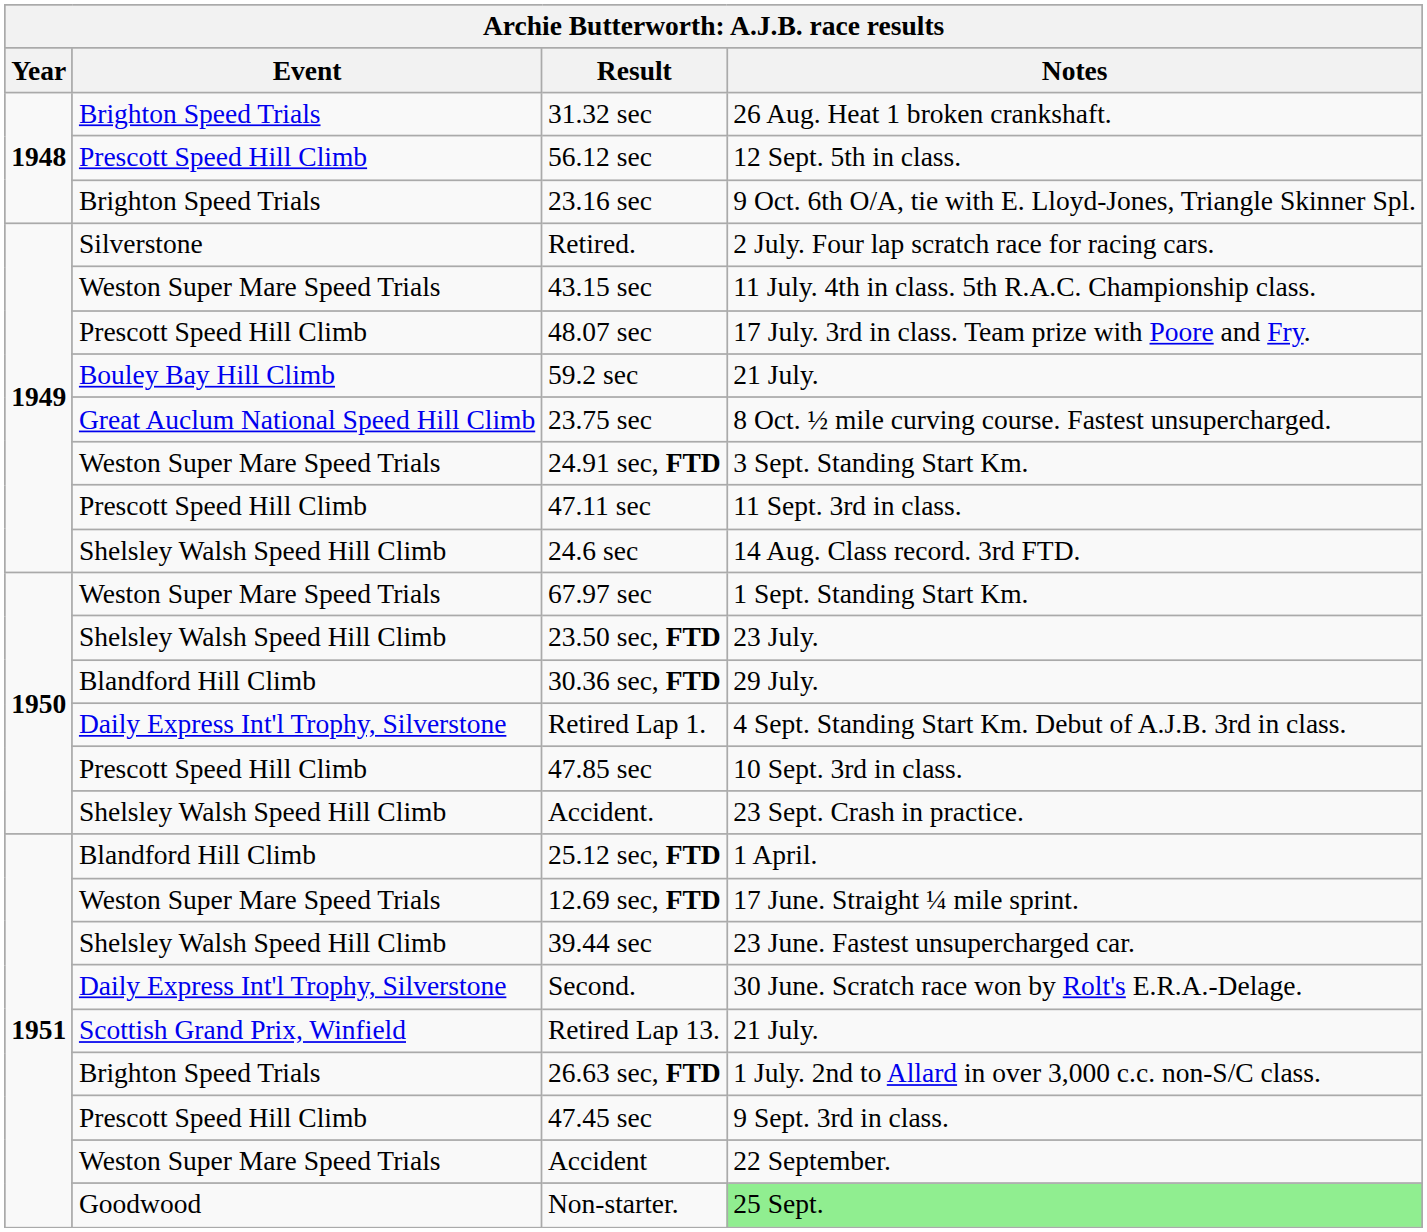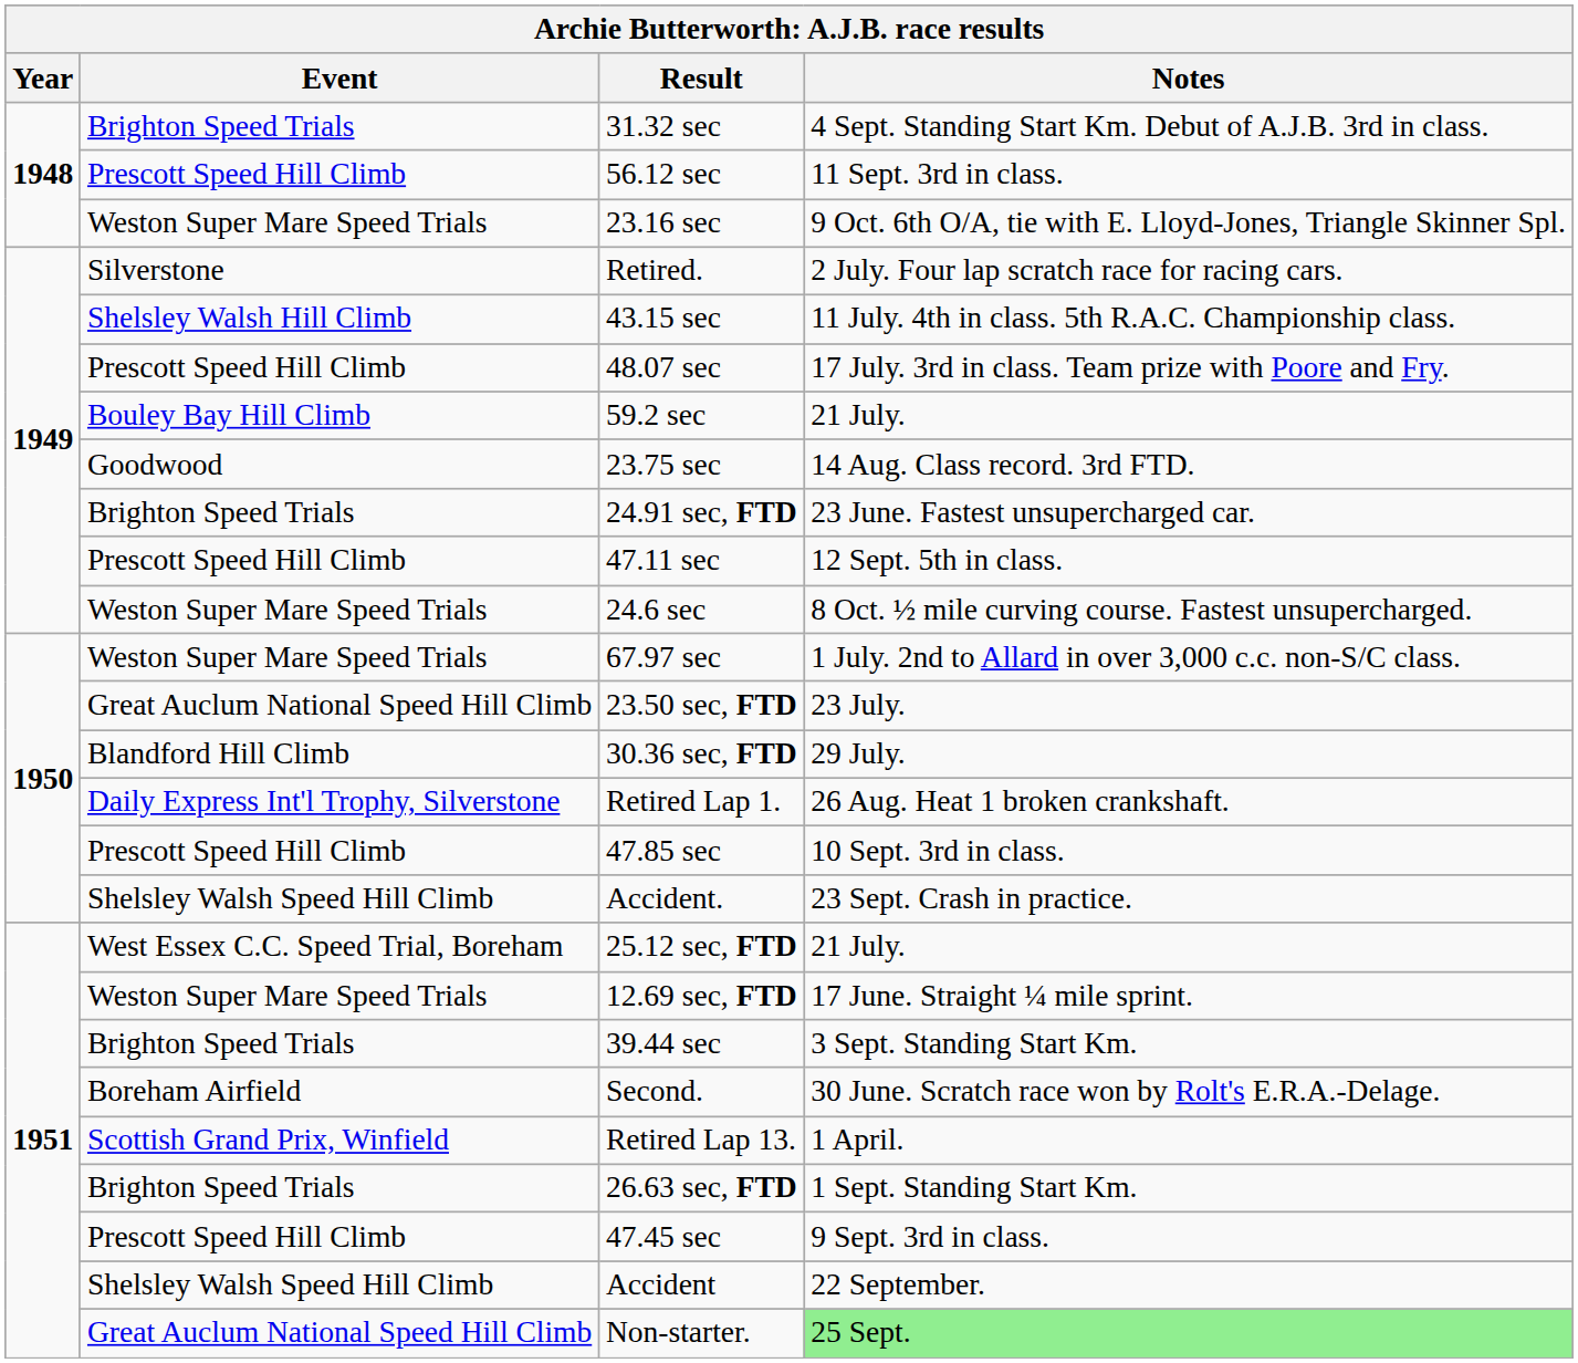31.32 sec | Notes: 26 Aug. Heat 1 broken crankshaft. -> 4 Sept. Standing Start Km. Debut of A.J.B. 3rd in class.
56.12 sec | Notes: 12 Sept. 5th in class. -> 11 Sept. 3rd in class.
23.16 sec | Event: Brighton Speed Trials -> Weston Super Mare Speed Trials
43.15 sec | Event: Weston Super Mare Speed Trials -> Shelsley Walsh Hill Climb
23.75 sec | Event: Great Auclum National Speed Hill Climb -> Goodwood
23.75 sec | Notes: 8 Oct. ½ mile curving course. Fastest unsupercharged. -> 14 Aug. Class record. 3rd FTD.
24.91 sec, FTD | Event: Weston Super Mare Speed Trials -> Brighton Speed Trials
24.91 sec, FTD | Notes: 3 Sept. Standing Start Km. -> 23 June. Fastest unsupercharged car.
47.11 sec | Notes: 11 Sept. 3rd in class. -> 12 Sept. 5th in class.
24.6 sec | Event: Shelsley Walsh Speed Hill Climb -> Weston Super Mare Speed Trials
24.6 sec | Notes: 14 Aug. Class record. 3rd FTD. -> 8 Oct. ½ mile curving course. Fastest unsupercharged.
67.97 sec | Notes: 1 Sept. Standing Start Km. -> 1 July. 2nd to Allard in over 3,000 c.c. non-S/C class.
23.50 sec, FTD | Event: Shelsley Walsh Speed Hill Climb -> Great Auclum National Speed Hill Climb
Retired Lap 1. | Notes: 4 Sept. Standing Start Km. Debut of A.J.B. 3rd in class. -> 26 Aug. Heat 1 broken crankshaft.
25.12 sec, FTD | Event: Blandford Hill Climb -> West Essex C.C. Speed Trial, Boreham
25.12 sec, FTD | Notes: 1 April. -> 21 July.
39.44 sec | Event: Shelsley Walsh Speed Hill Climb -> Brighton Speed Trials
39.44 sec | Notes: 23 June. Fastest unsupercharged car. -> 3 Sept. Standing Start Km.
Second. | Event: Daily Express Int'l Trophy, Silverstone -> Boreham Airfield
Retired Lap 13. | Notes: 21 July. -> 1 April.
26.63 sec, FTD | Notes: 1 July. 2nd to Allard in over 3,000 c.c. non-S/C class. -> 1 Sept. Standing Start Km.
Accident | Event: Weston Super Mare Speed Trials -> Shelsley Walsh Speed Hill Climb
Non-starter. | Event: Goodwood -> Great Auclum National Speed Hill Climb
